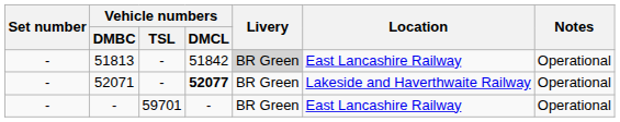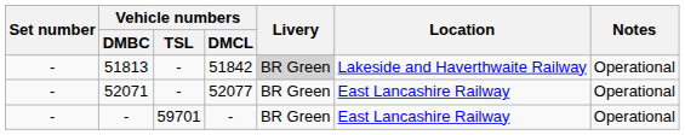51813 | Location: East Lancashire Railway -> Lakeside and Haverthwaite Railway
52071 | Vehicle numbers / DMCL: bold -> normal
52071 | Location: Lakeside and Haverthwaite Railway -> East Lancashire Railway
